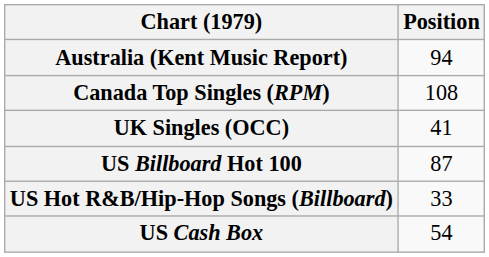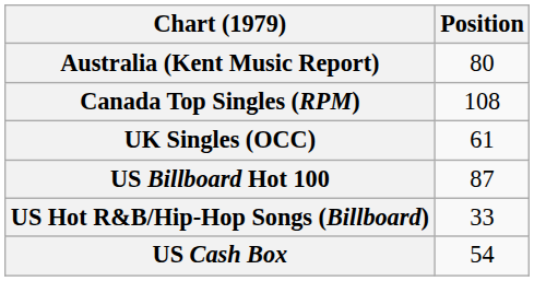Australia (Kent Music Report) | Position: 94 -> 80
UK Singles (OCC) | Position: 41 -> 61
